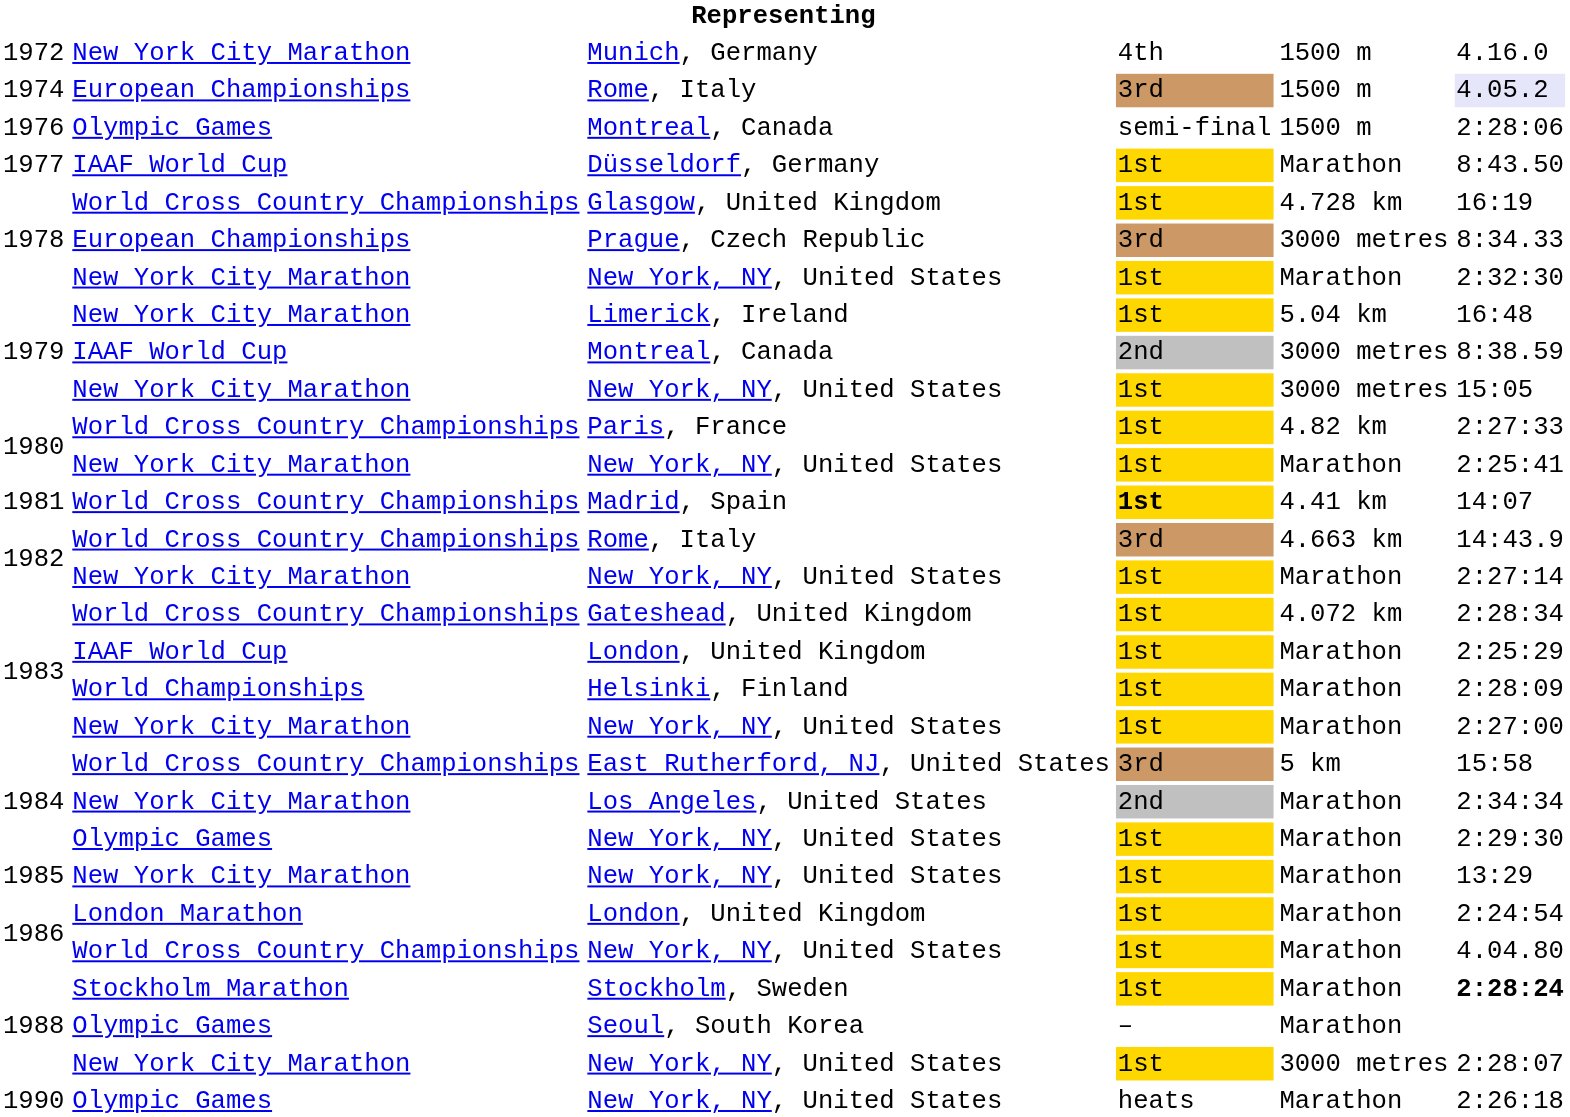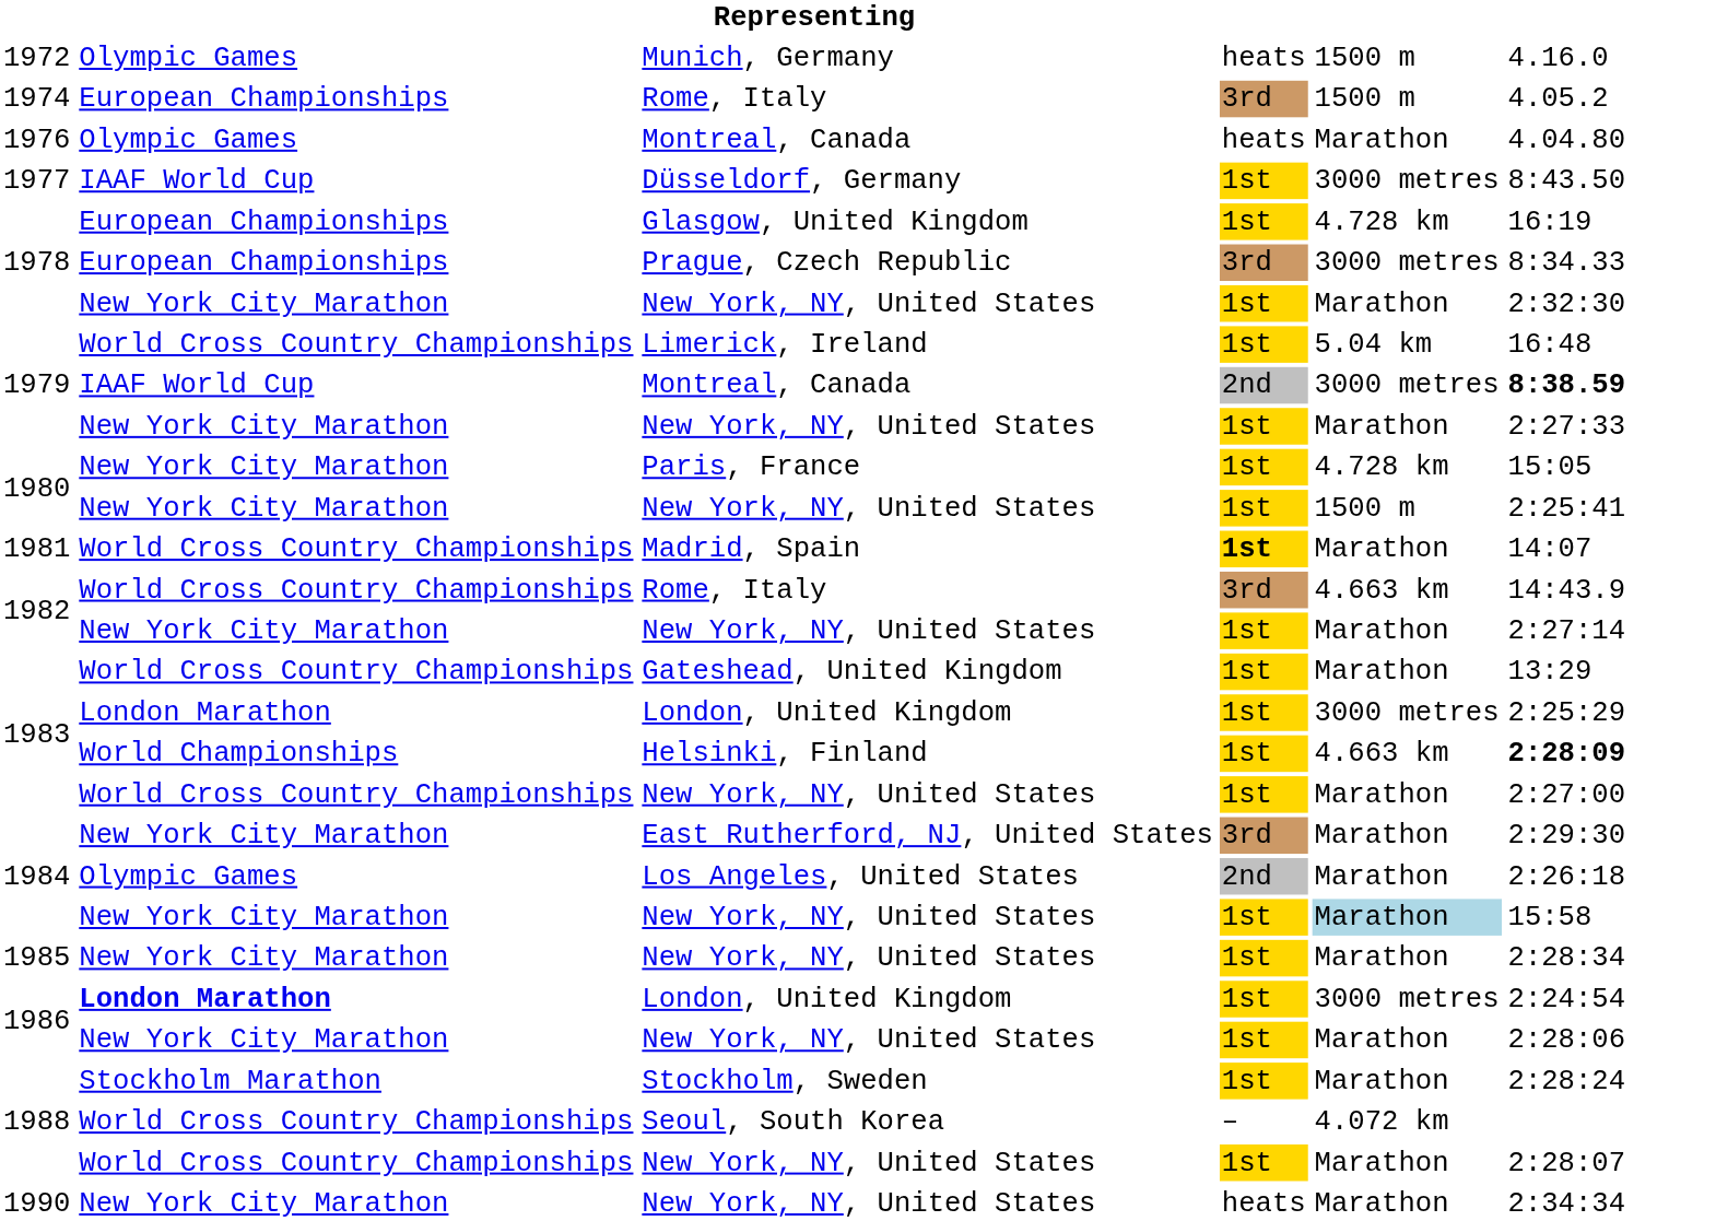Munich, Germany | column 2: New York City Marathon -> Olympic Games
Munich, Germany | column 4: 4th -> heats
1974 / Rome, Italy | column 6: lavender background -> no background
1976 / Montreal, Canada | column 4: semi-final -> heats
1976 / Montreal, Canada | column 5: 1500 m -> Marathon
1976 / Montreal, Canada | column 6: 2:28:06 -> 4.04.80
Düsseldorf, Germany | column 5: Marathon -> 3000 metres
Glasgow, United Kingdom | column 2: World Cross Country Championships -> European Championships
Limerick, Ireland | column 2: New York City Marathon -> World Cross Country Championships
1979 / Montreal, Canada | column 6: normal -> bold
1979 / New York, NY, United States | column 5: 3000 metres -> Marathon
1979 / New York, NY, United States | column 6: 15:05 -> 2:27:33
Paris, France | column 2: World Cross Country Championships -> New York City Marathon
Paris, France | column 5: 4.82 km -> 4.728 km
Paris, France | column 6: 2:27:33 -> 15:05
1980 / New York, NY, United States | column 5: Marathon -> 1500 m
Madrid, Spain | column 5: 4.41 km -> Marathon
Gateshead, United Kingdom | column 5: 4.072 km -> Marathon
Gateshead, United Kingdom | column 6: 2:28:34 -> 13:29
1983 / London, United Kingdom | column 2: IAAF World Cup -> London Marathon
1983 / London, United Kingdom | column 5: Marathon -> 3000 metres
Helsinki, Finland | column 5: Marathon -> 4.663 km
Helsinki, Finland | column 6: normal -> bold
1983 / New York, NY, United States | column 2: New York City Marathon -> World Cross Country Championships
East Rutherford, NJ, United States | column 2: World Cross Country Championships -> New York City Marathon
East Rutherford, NJ, United States | column 5: 5 km -> Marathon
East Rutherford, NJ, United States | column 6: 15:58 -> 2:29:30
Los Angeles, United States | column 2: New York City Marathon -> Olympic Games
Los Angeles, United States | column 6: 2:34:34 -> 2:26:18
1984 / New York, NY, United States | column 2: Olympic Games -> New York City Marathon
1984 / New York, NY, United States | column 5: no background -> lightblue background
1984 / New York, NY, United States | column 6: 2:29:30 -> 15:58
1985 / New York, NY, United States | column 6: 13:29 -> 2:28:34
1986 / London, United Kingdom | column 2: normal -> bold
1986 / London, United Kingdom | column 5: Marathon -> 3000 metres
1986 / New York, NY, United States | column 2: World Cross Country Championships -> New York City Marathon
1986 / New York, NY, United States | column 6: 4.04.80 -> 2:28:06
Stockholm, Sweden | column 6: bold -> normal
Seoul, South Korea | column 2: Olympic Games -> World Cross Country Championships
Seoul, South Korea | column 5: Marathon -> 4.072 km
1988 / New York, NY, United States | column 2: New York City Marathon -> World Cross Country Championships
1988 / New York, NY, United States | column 5: 3000 metres -> Marathon
1990 / New York, NY, United States | column 2: Olympic Games -> New York City Marathon
1990 / New York, NY, United States | column 6: 2:26:18 -> 2:34:34
